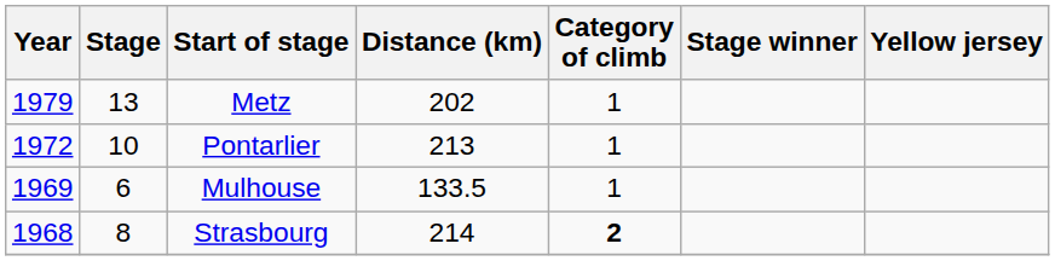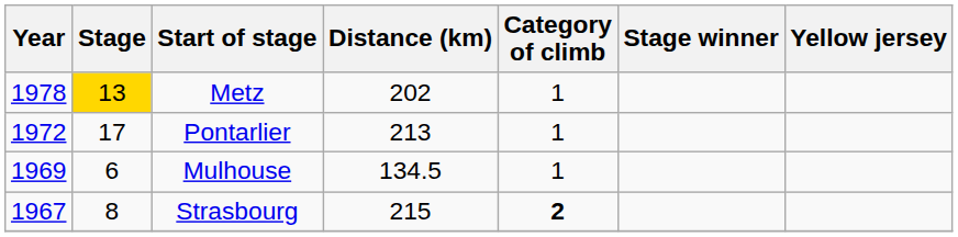Metz | Year: 1979 -> 1978
Metz | Stage: no background -> gold background
Pontarlier | Stage: 10 -> 17
Mulhouse | Distance (km): 133.5 -> 134.5
Strasbourg | Year: 1968 -> 1967
Strasbourg | Distance (km): 214 -> 215
